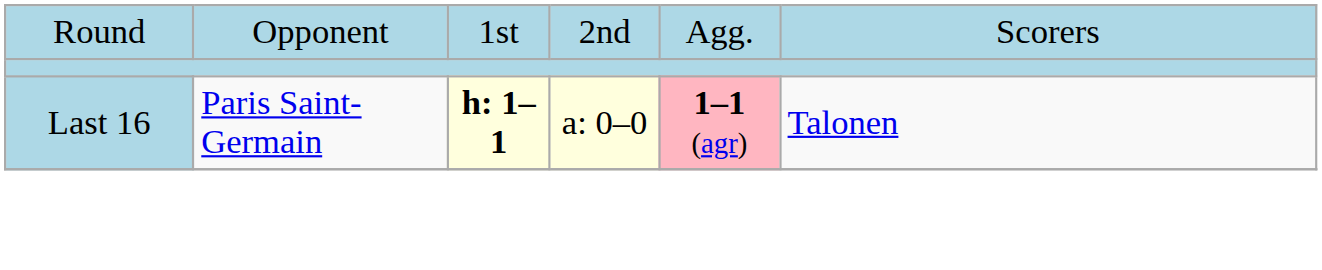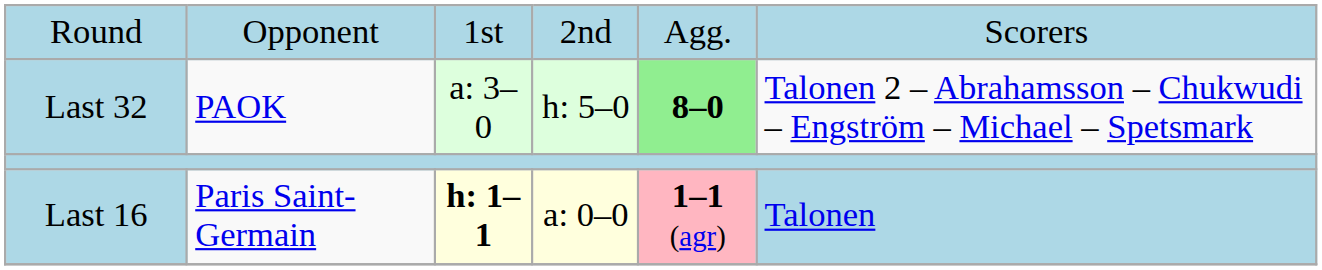+ row: Last 32 | PAOK | a: 3–0 | h: 5–0 | 8–0 | Talonen 2 – Abrahamsson – Chukwudi – Engström – Michael – Spetsmark
Last 16 | column 6: no background -> lightblue background
